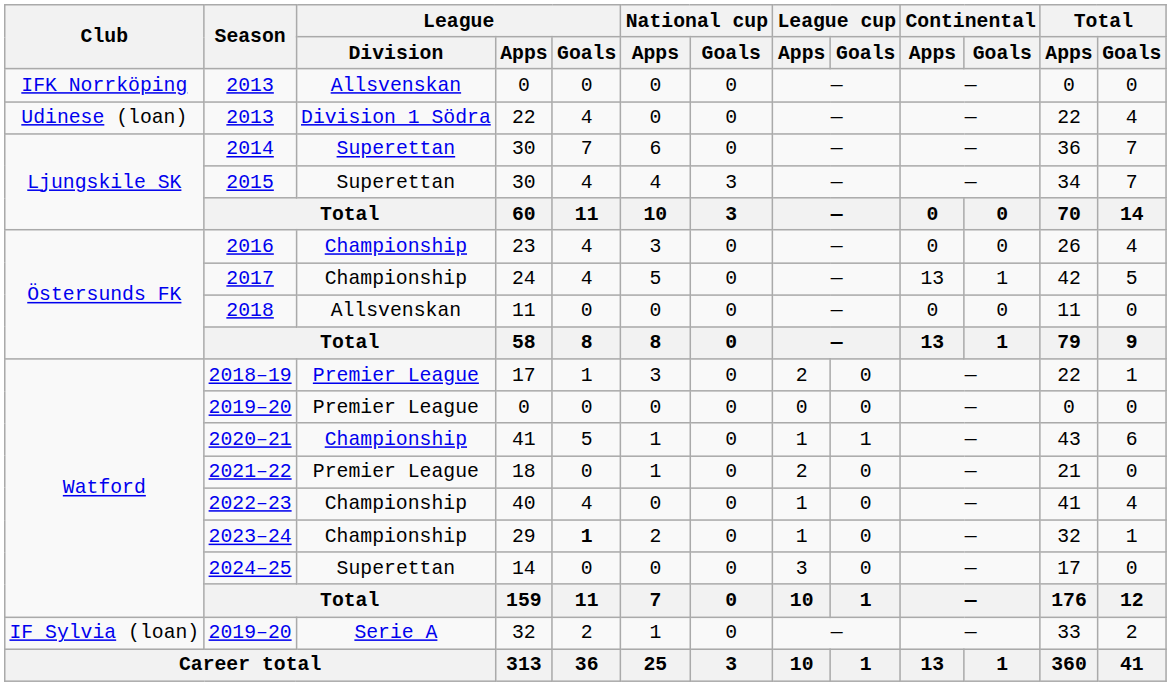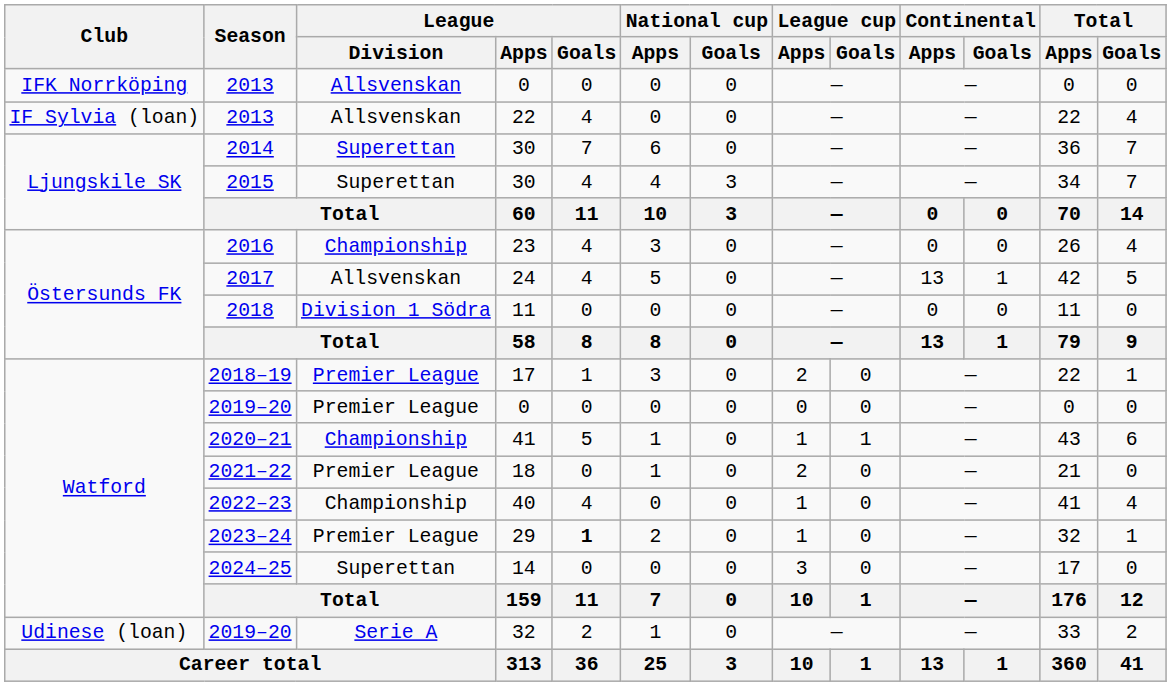2013 / 22 | Club: Udinese (loan) -> IF Sylvia (loan)
2013 / 22 | League / Division: Division 1 Södra -> Allsvenskan
2017 | League / Division: Championship -> Allsvenskan
2018 | League / Division: Allsvenskan -> Division 1 Södra
2023–24 | League / Division: Championship -> Premier League
2019–20 / 32 | Club: IF Sylvia (loan) -> Udinese (loan)
